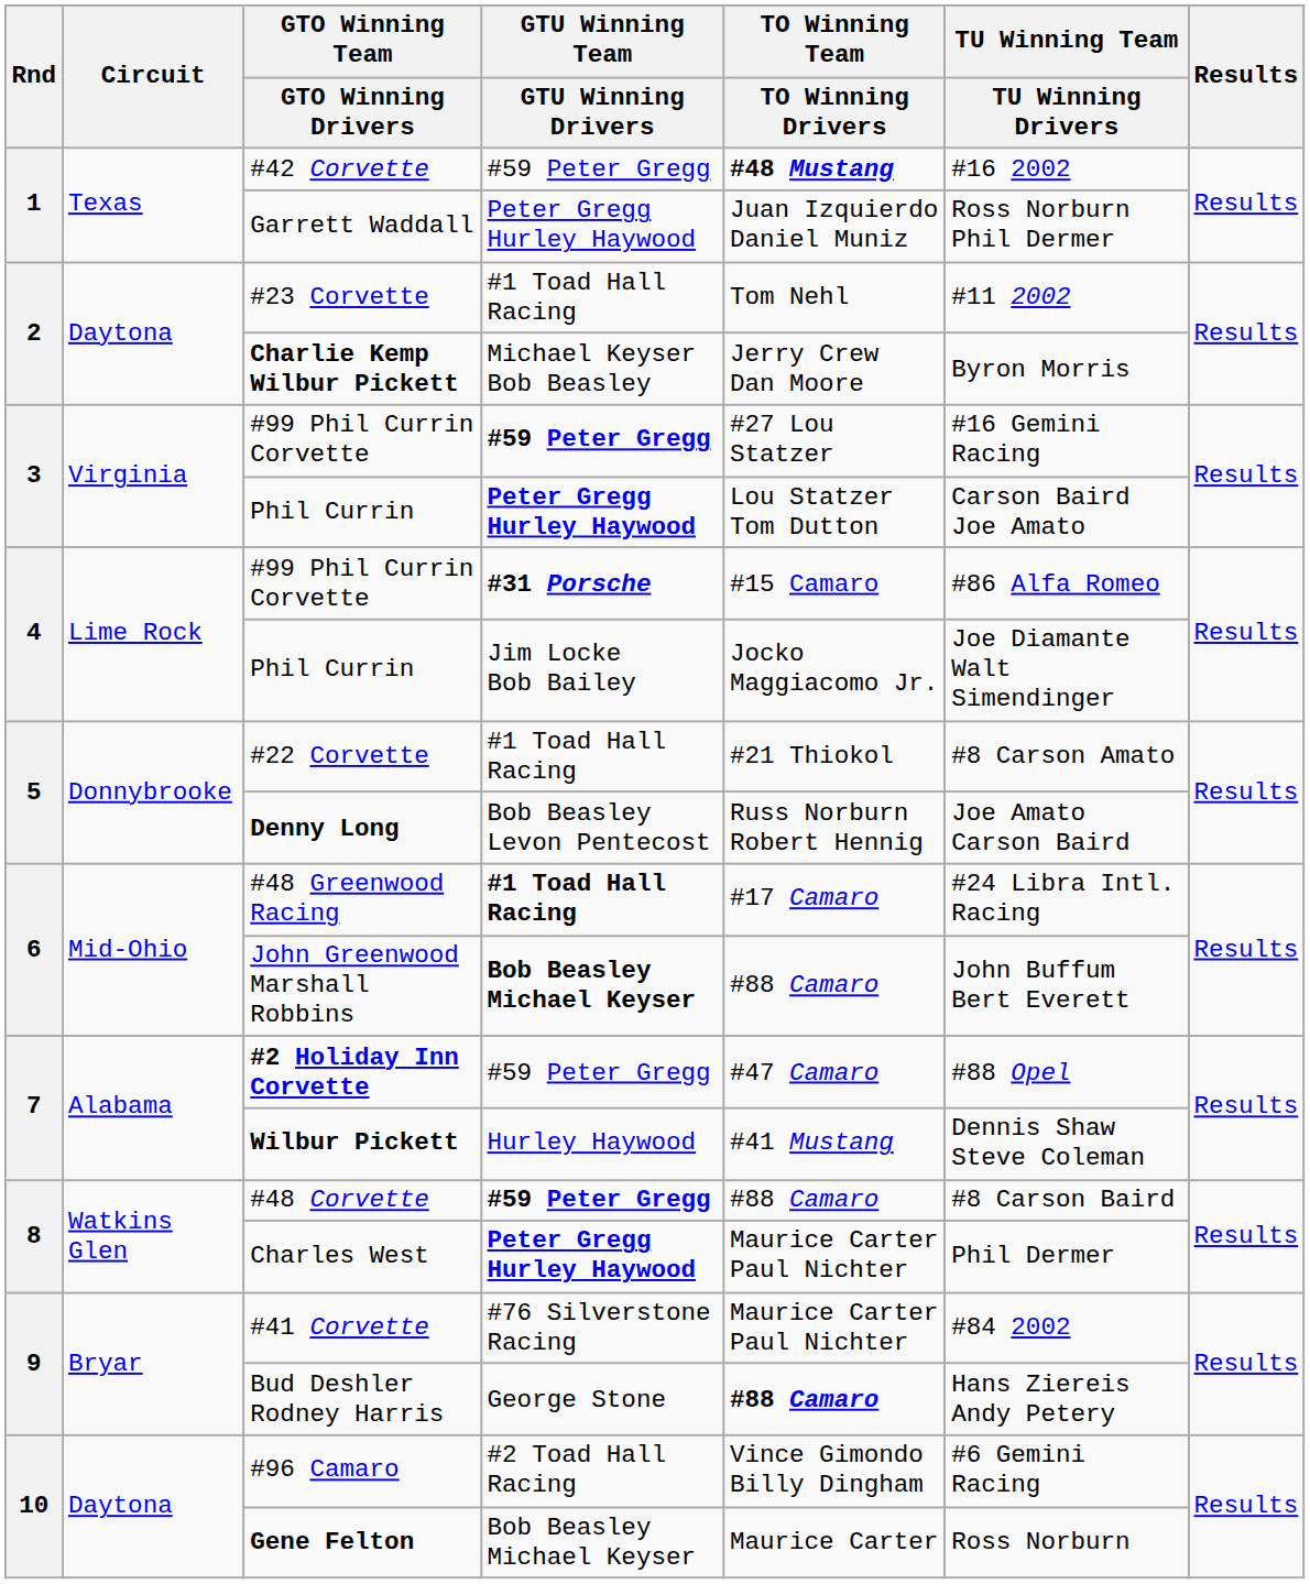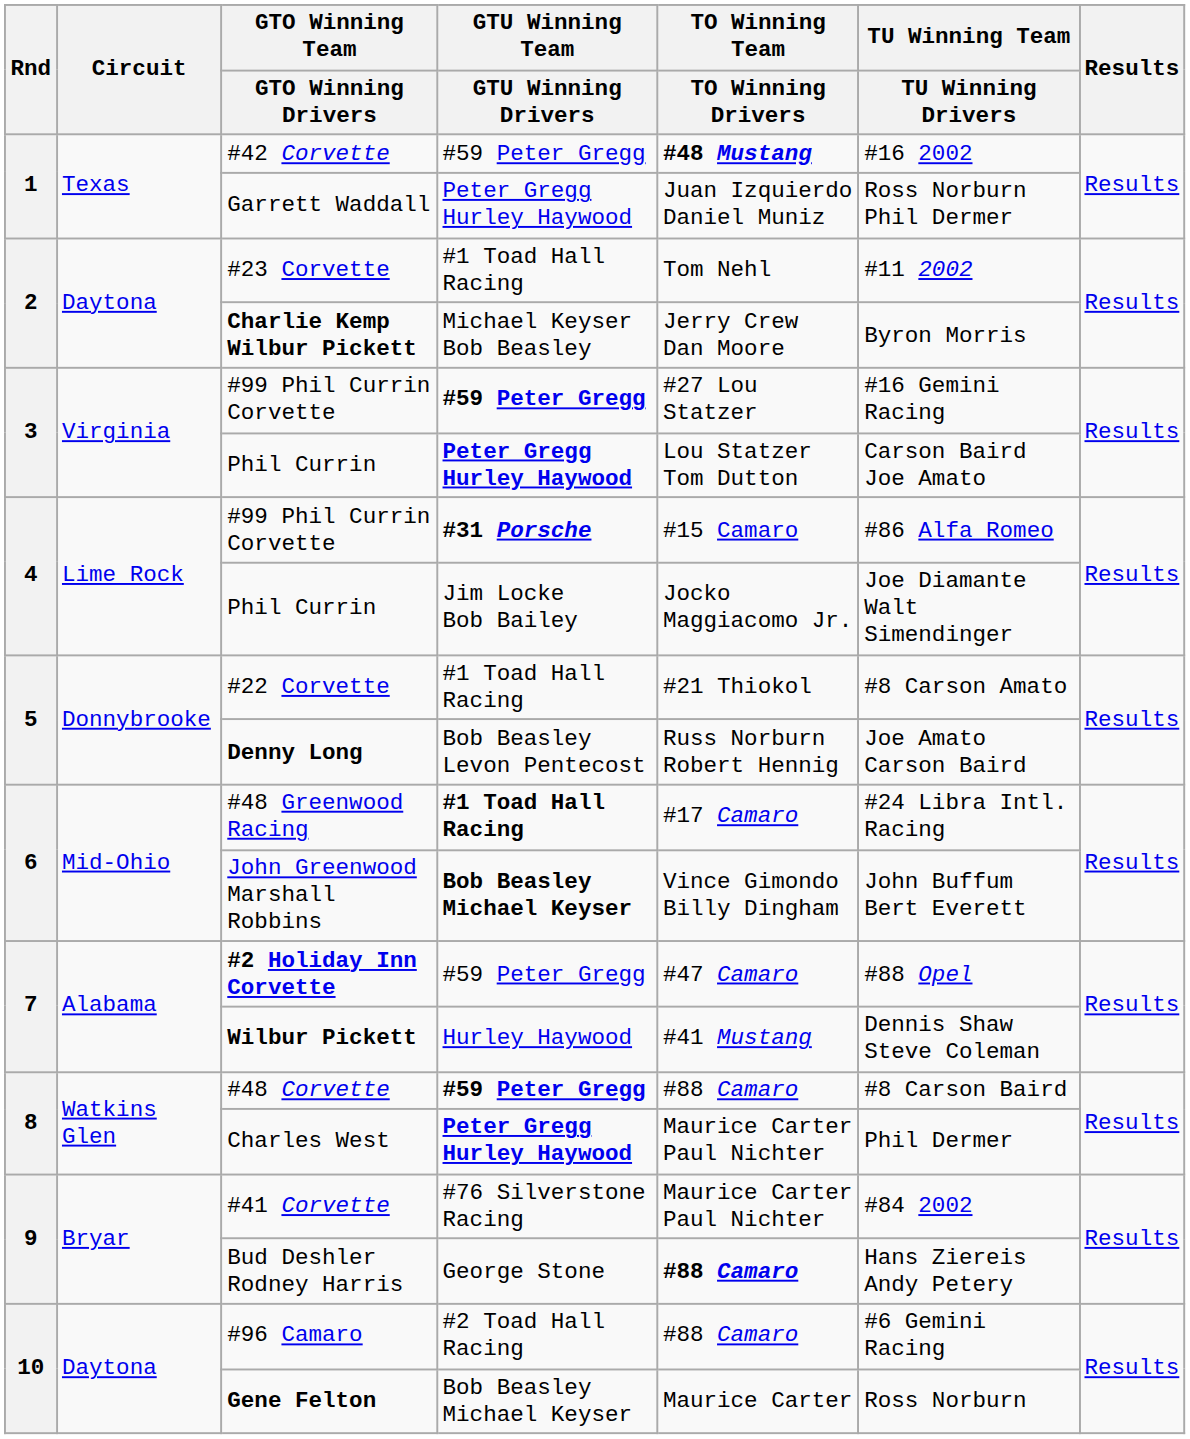John Greenwood Marshall Robbins | TO Winning Team / TO Winning Drivers: #88 Camaro -> Vince Gimondo Billy Dingham
#96 Camaro | TO Winning Team / TO Winning Drivers: Vince Gimondo Billy Dingham -> #88 Camaro
